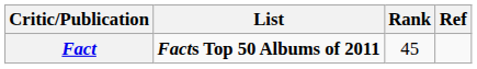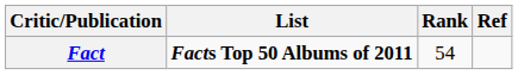Fact | Rank: 45 -> 54
